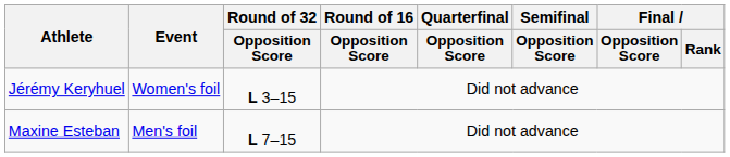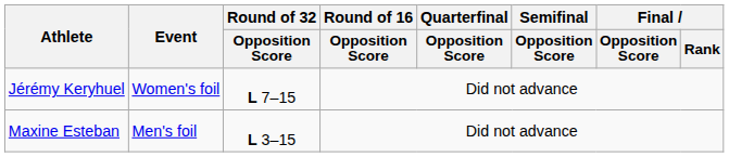Jérémy Keryhuel | Round of 32 / Opposition Score: L 3–15 -> L 7–15
Maxine Esteban | Round of 32 / Opposition Score: L 7–15 -> L 3–15
